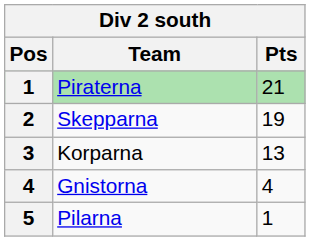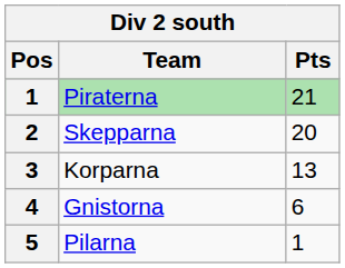Skepparna | Pts: 19 -> 20
Gnistorna | Pts: 4 -> 6
